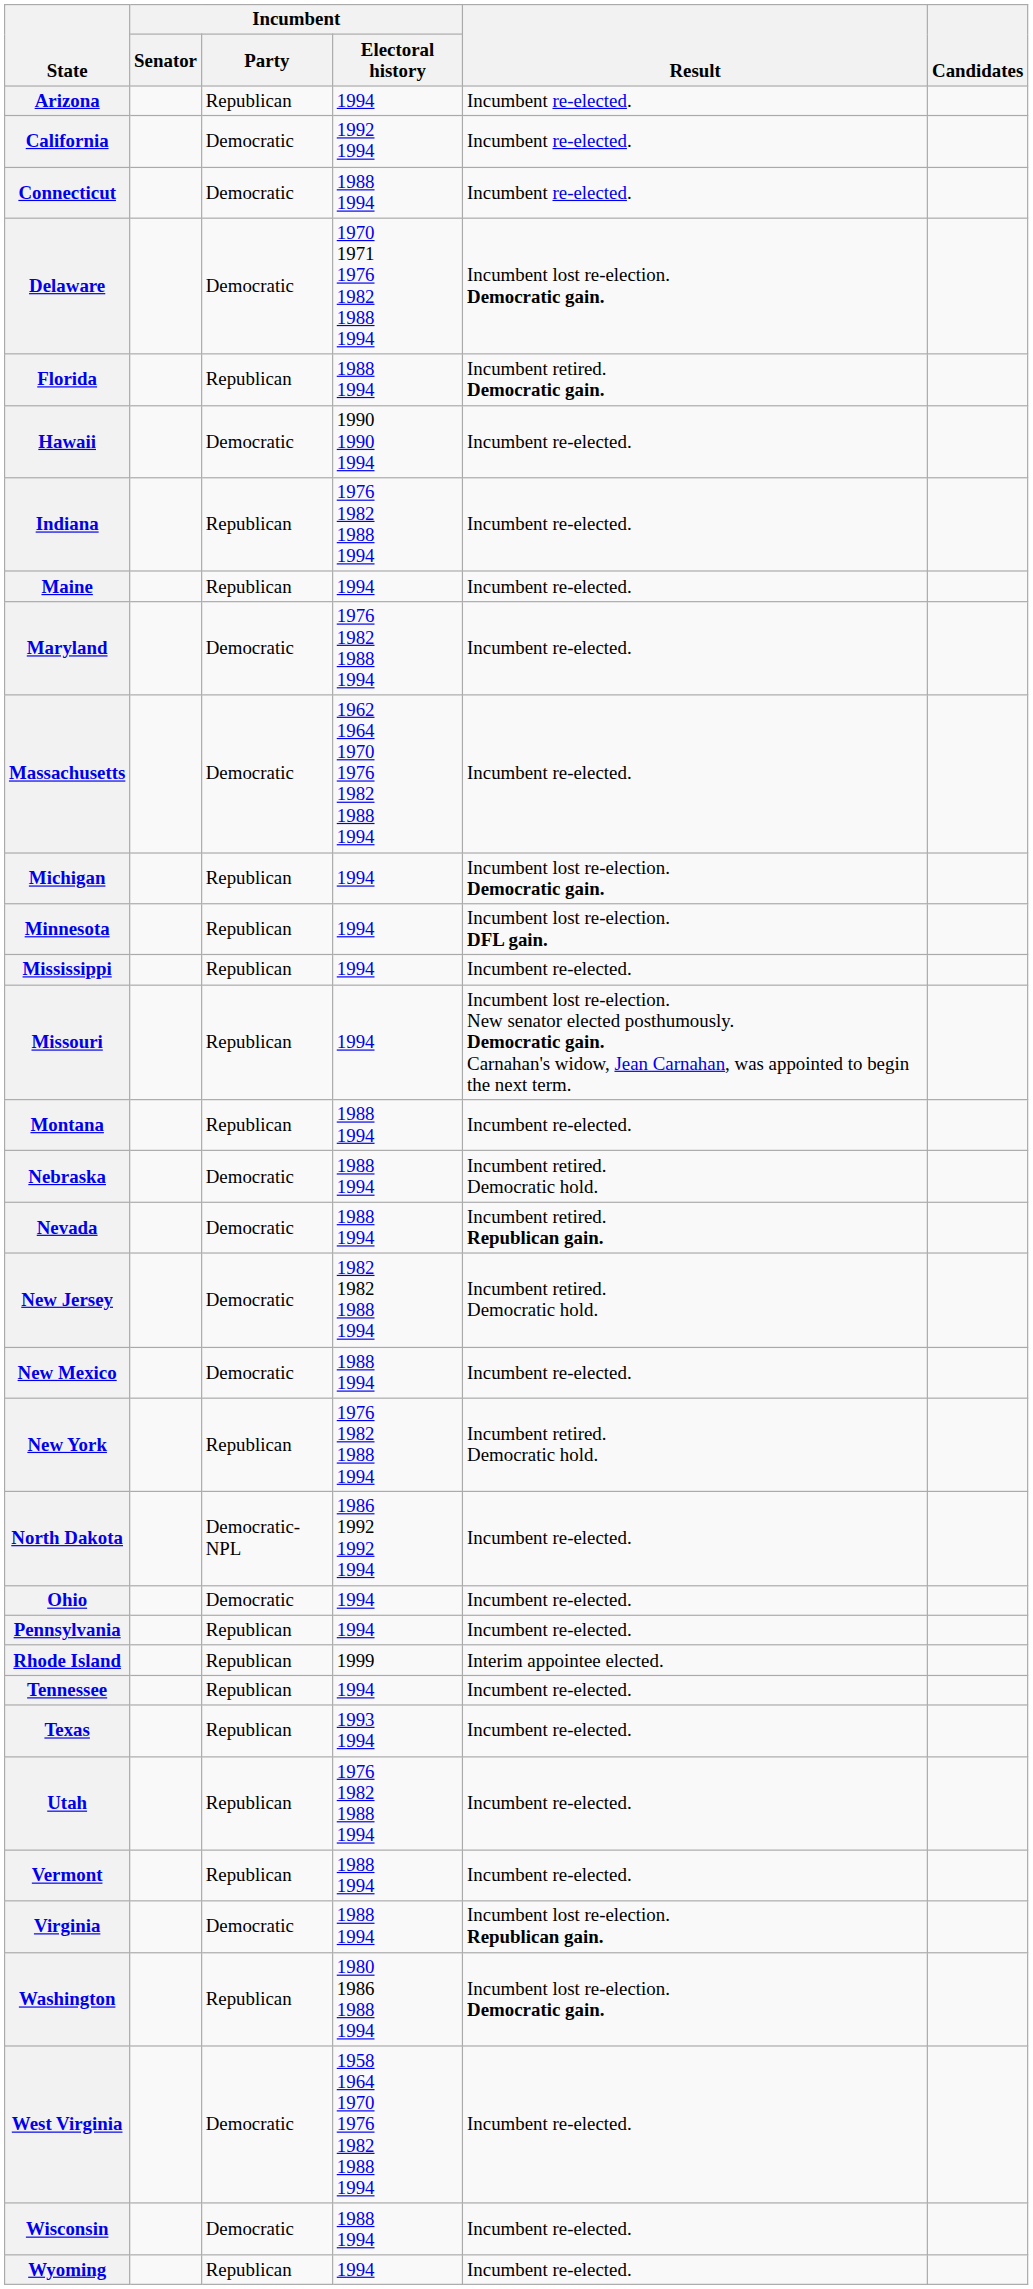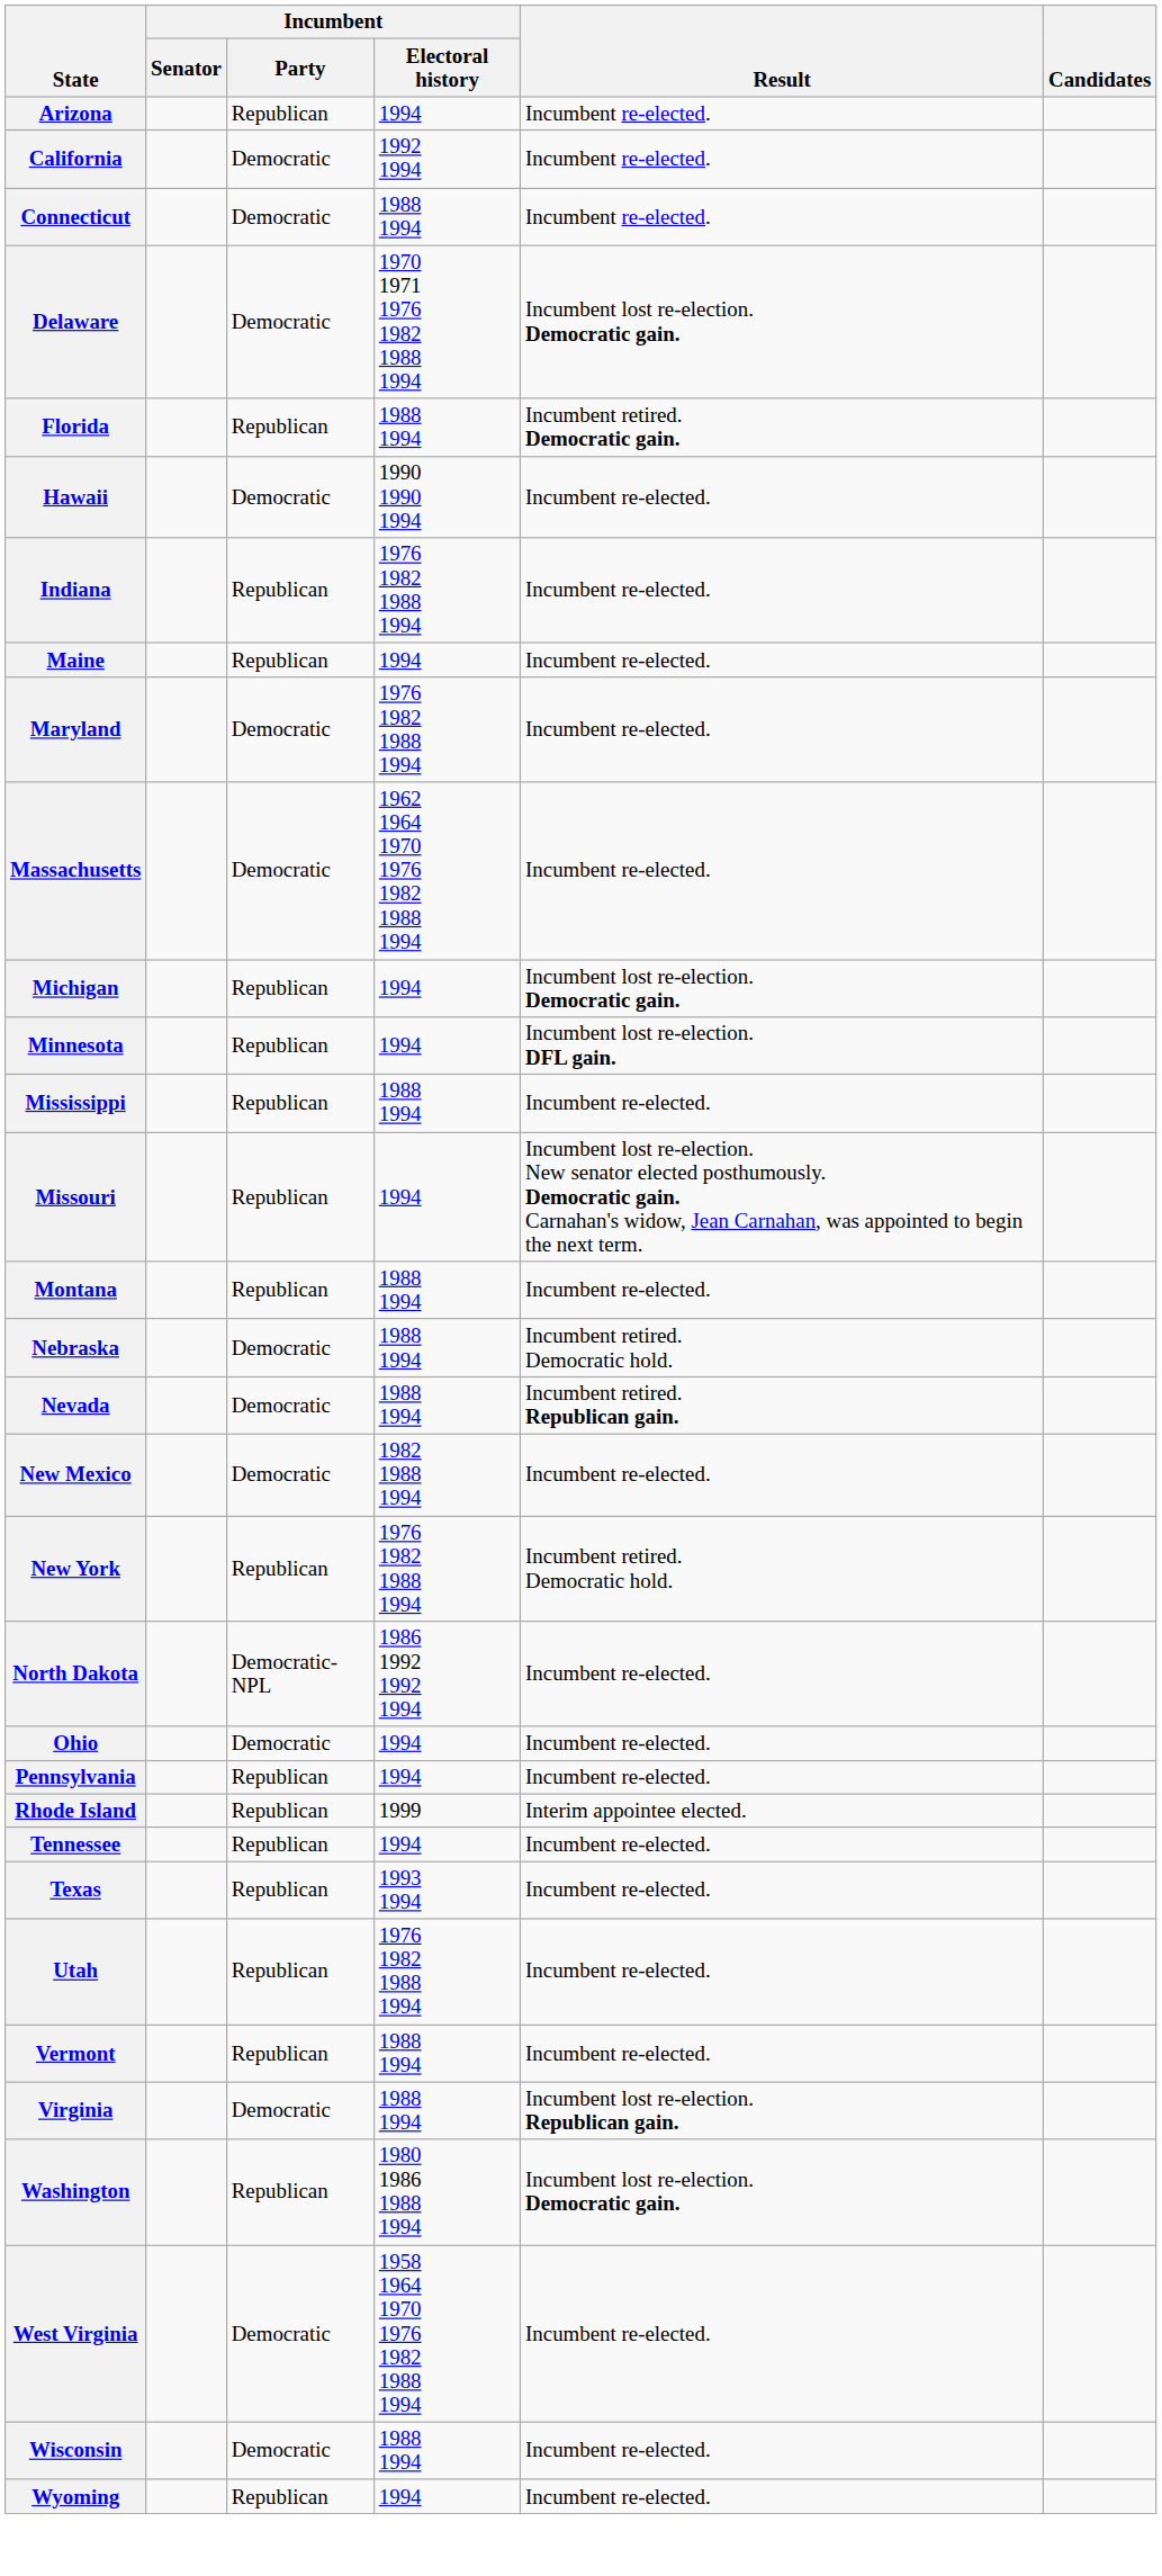Mississippi | Incumbent / Electoral history: 1994 -> 1988 1994
- row: New Jersey | Democratic | 1982 1982 1988 1994 | Incumbent retired. Democratic hold.
New Mexico | Incumbent / Electoral history: 1988 1994 -> 1982 1988 1994
